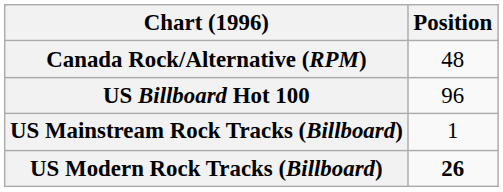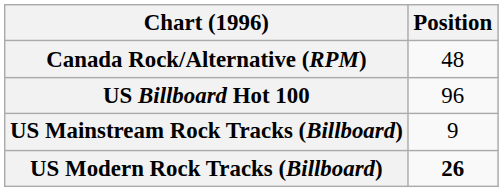US Mainstream Rock Tracks (Billboard) | Position: 1 -> 9
